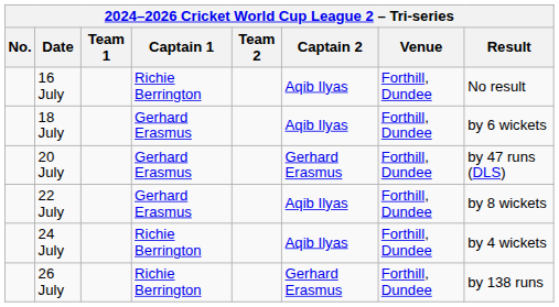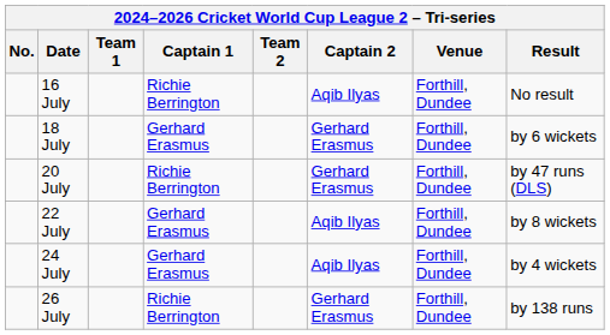18 July | Captain 2: Aqib Ilyas -> Gerhard Erasmus
20 July | Captain 1: Gerhard Erasmus -> Richie Berrington
24 July | Captain 1: Richie Berrington -> Gerhard Erasmus
